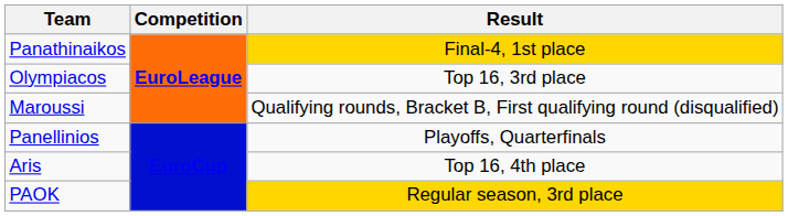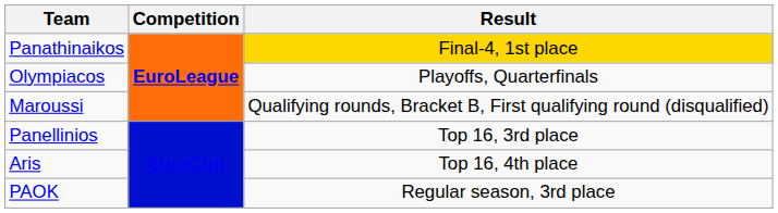Olympiacos | Result: Top 16, 3rd place -> Playoffs, Quarterfinals
Panellinios | Result: Playoffs, Quarterfinals -> Top 16, 3rd place
PAOK | Result: gold background -> no background
